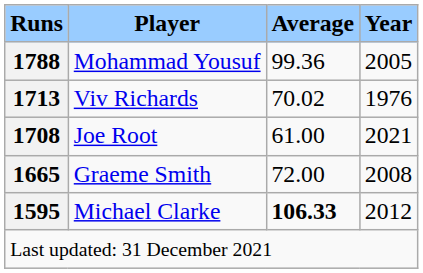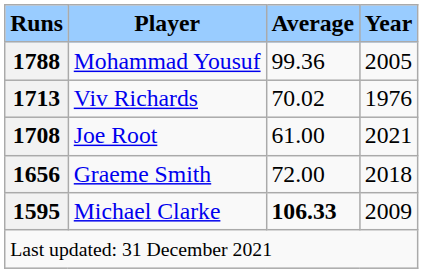Graeme Smith | Runs: 1665 -> 1656
Graeme Smith | Year: 2008 -> 2018
Michael Clarke | Year: 2012 -> 2009
